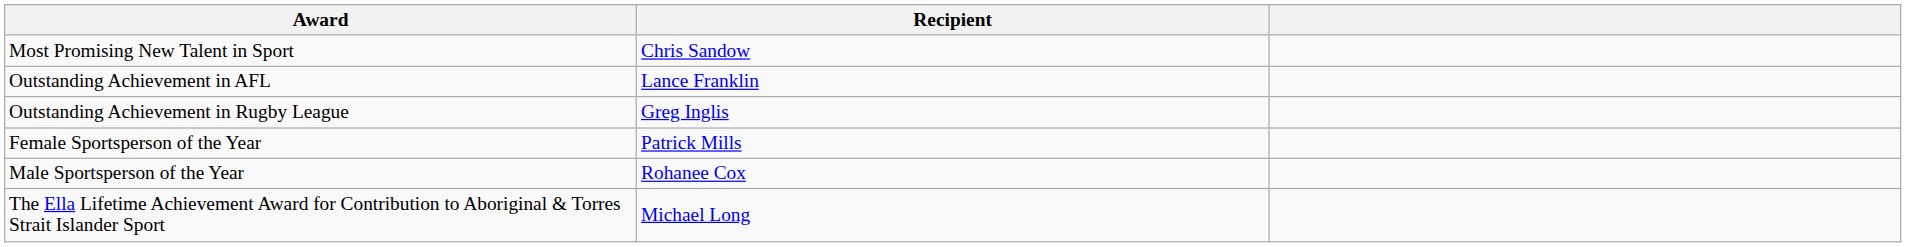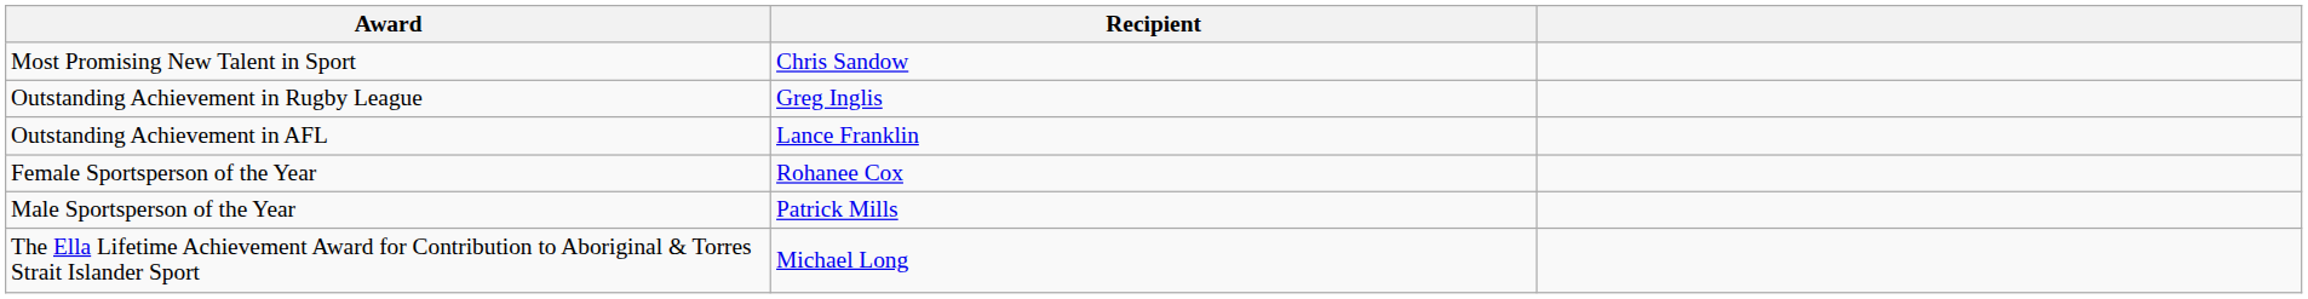rows swapped: Outstanding Achievement in AFL <-> Outstanding Achievement in Rugby League
Female Sportsperson of the Year | Recipient: Patrick Mills -> Rohanee Cox
Male Sportsperson of the Year | Recipient: Rohanee Cox -> Patrick Mills
